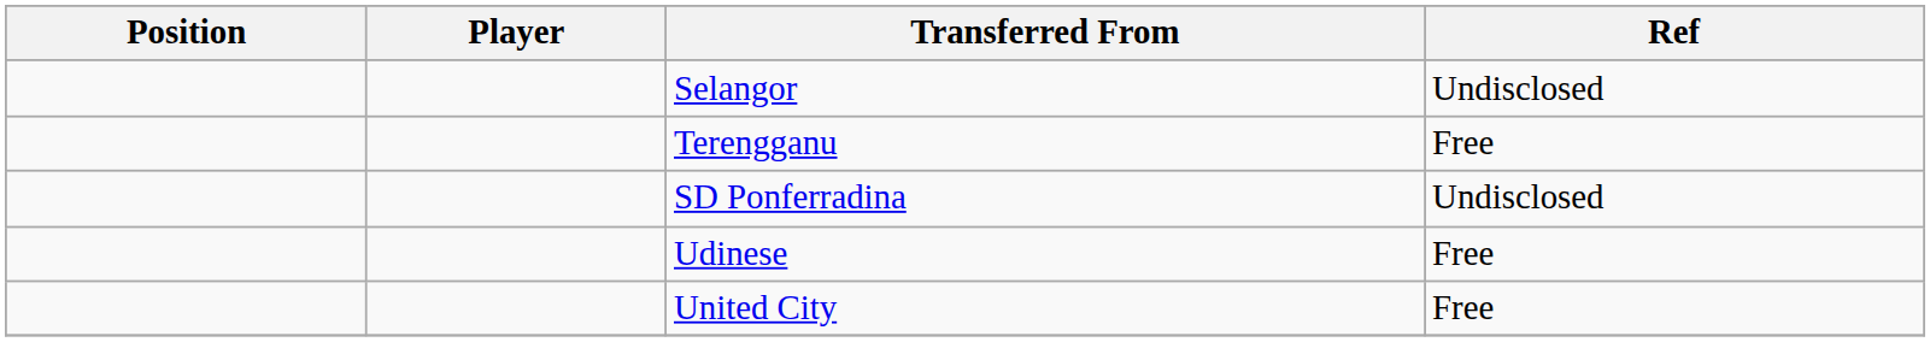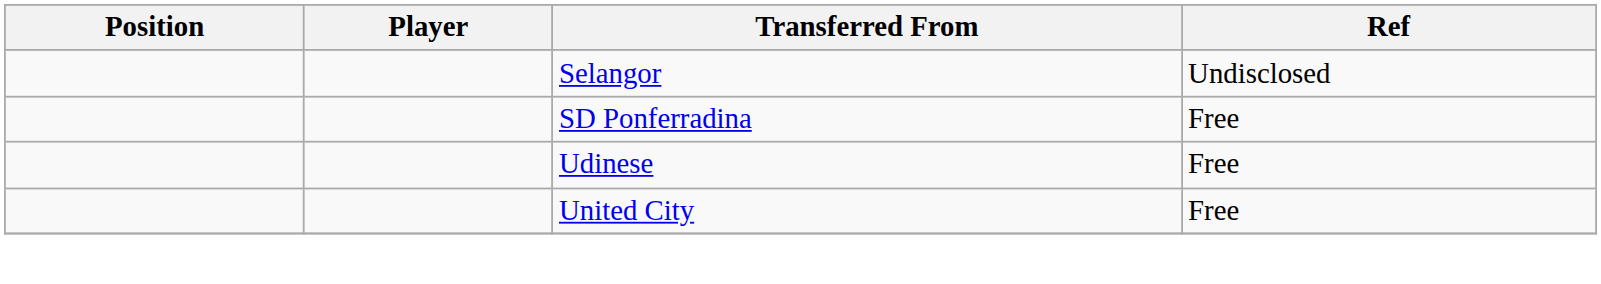- row: Terengganu | Free
SD Ponferradina | Ref: Undisclosed -> Free
